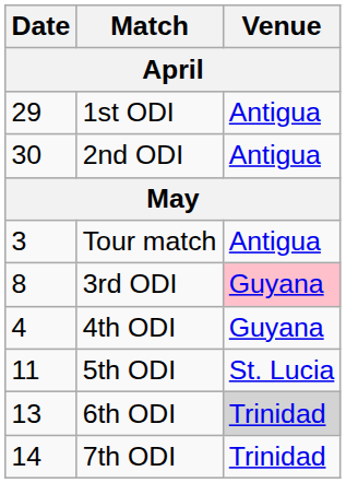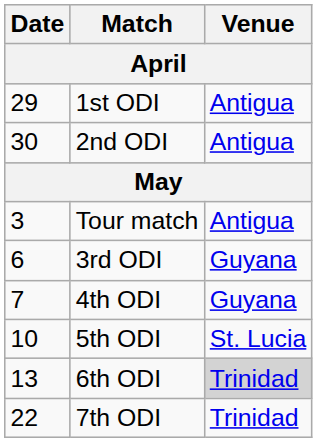3rd ODI | Date: 8 -> 6
3rd ODI | Venue: pink background -> no background
4th ODI | Date: 4 -> 7
5th ODI | Date: 11 -> 10
7th ODI | Date: 14 -> 22
